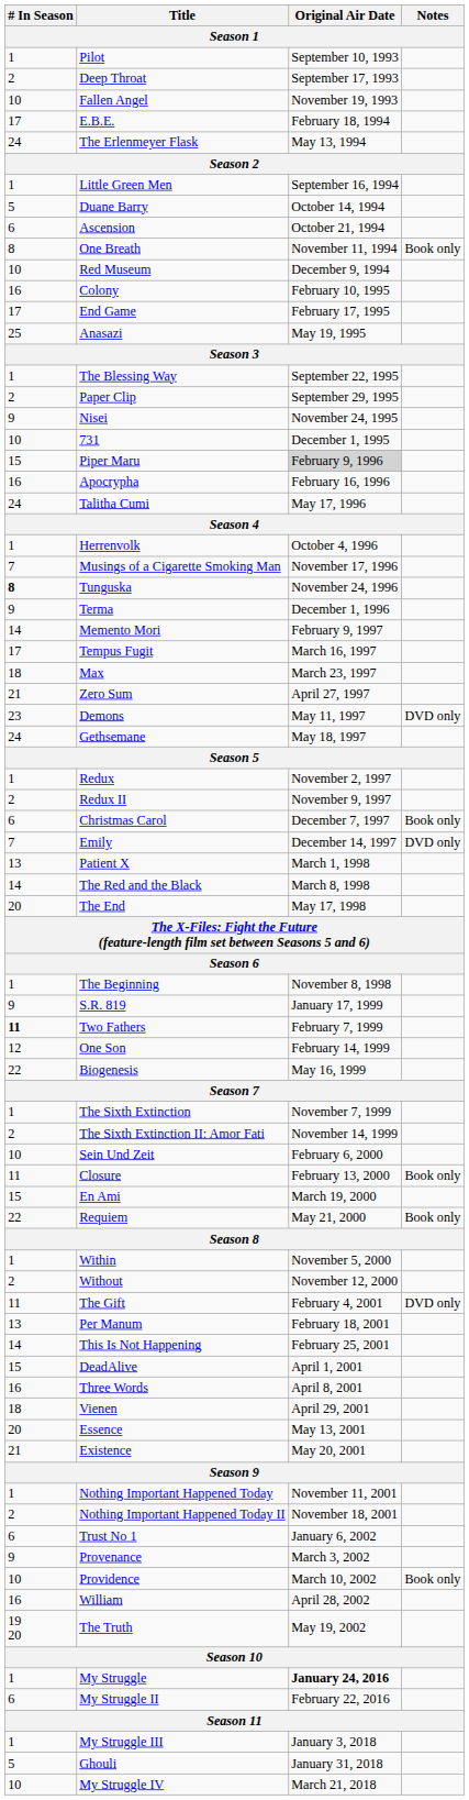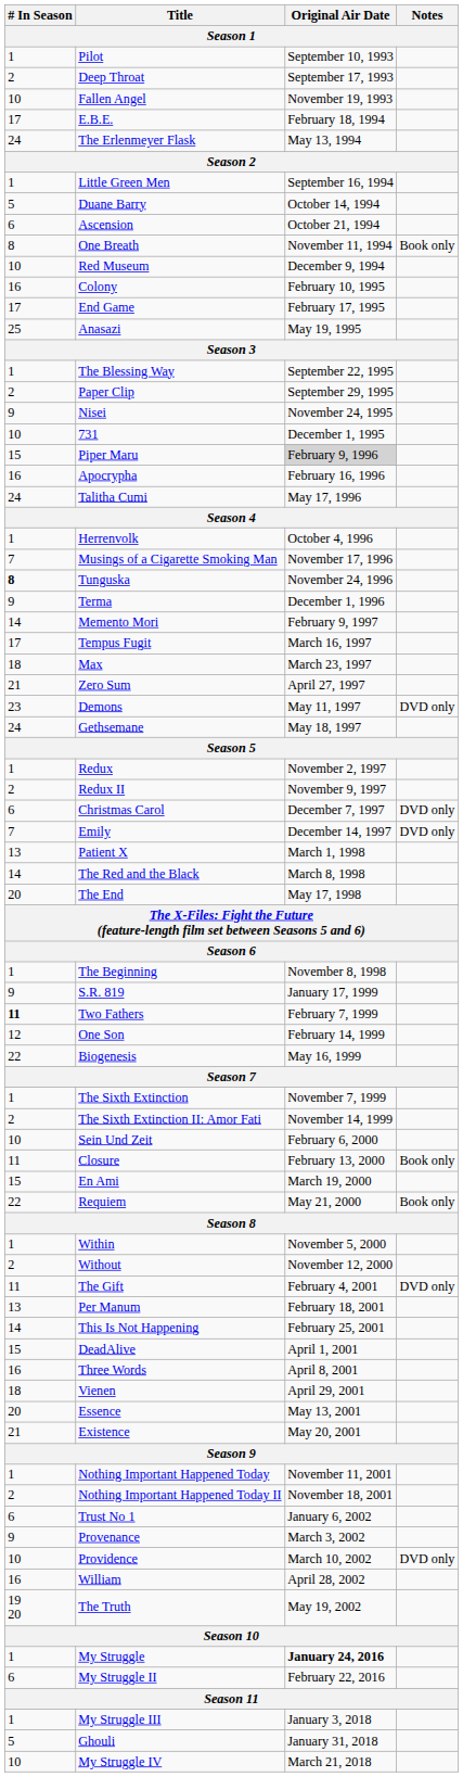Christmas Carol | Notes: Book only -> DVD only
Providence | Notes: Book only -> DVD only
